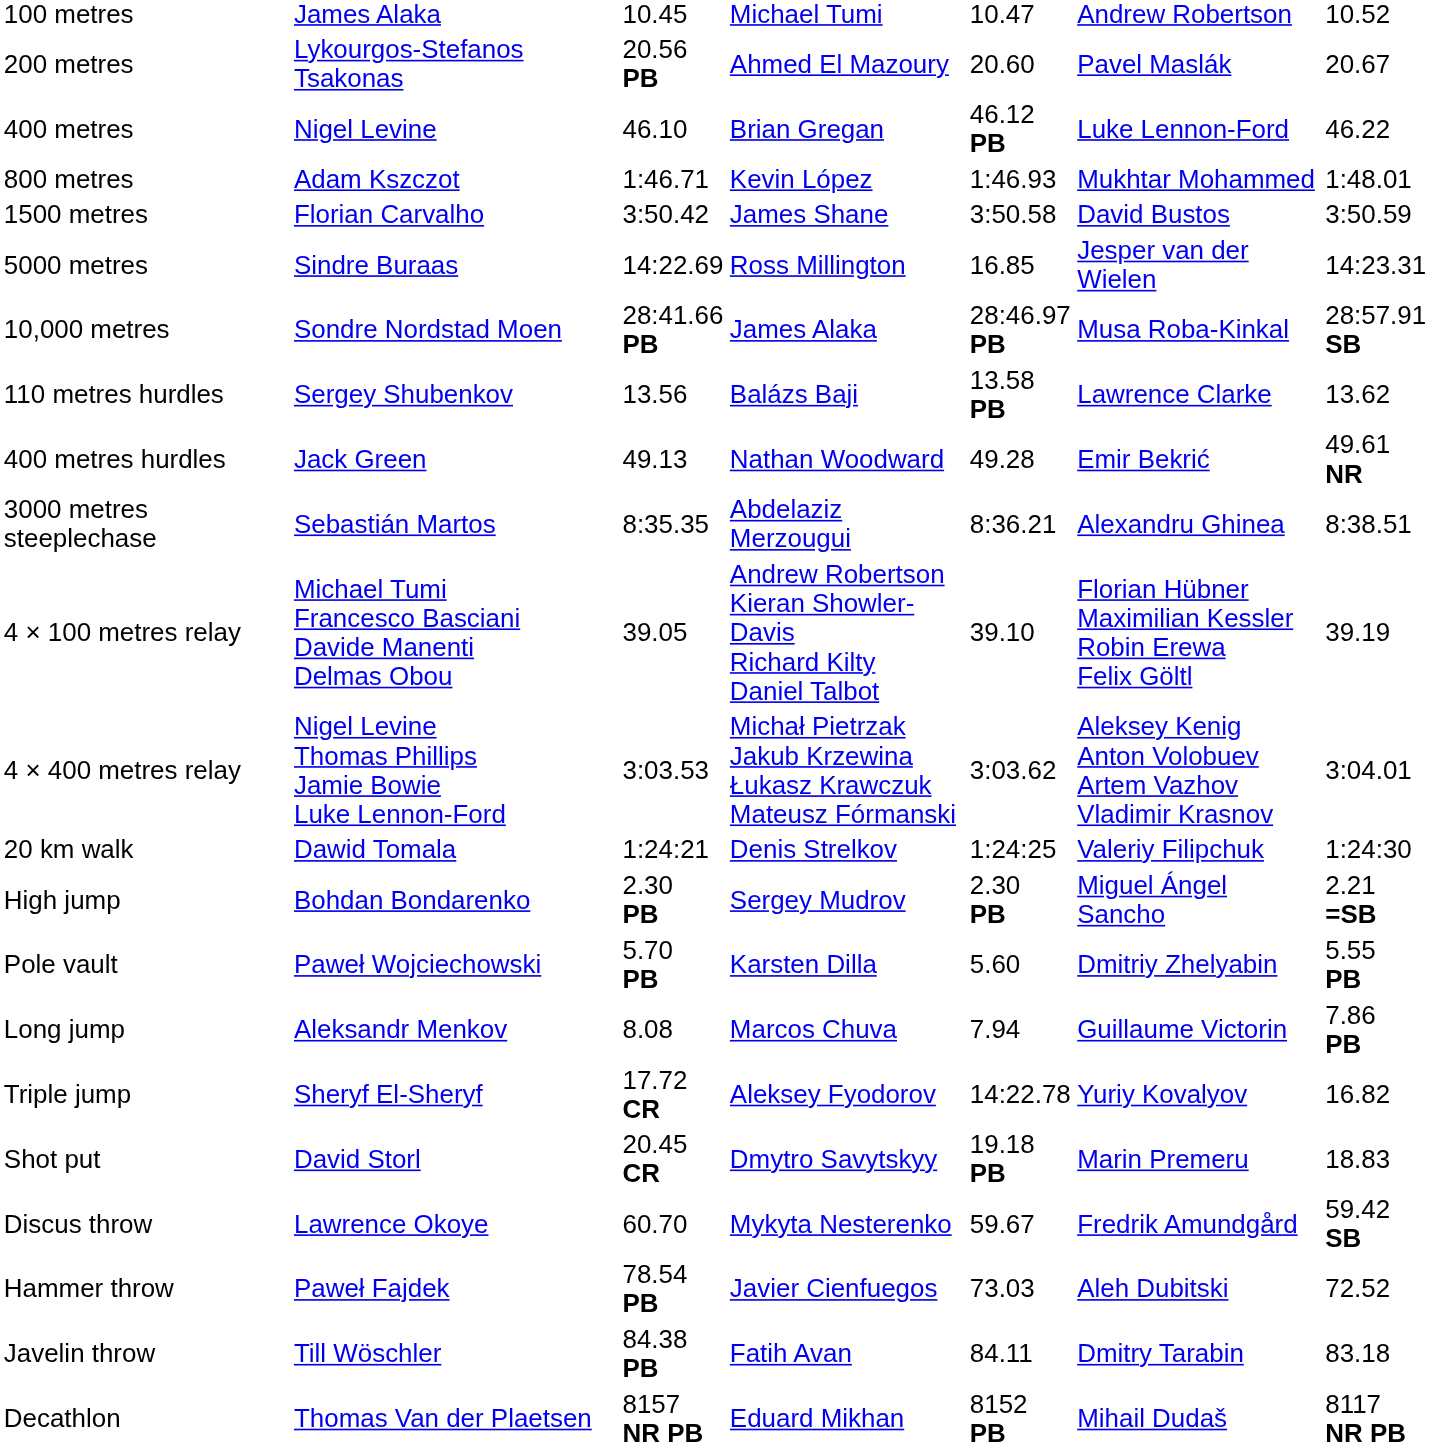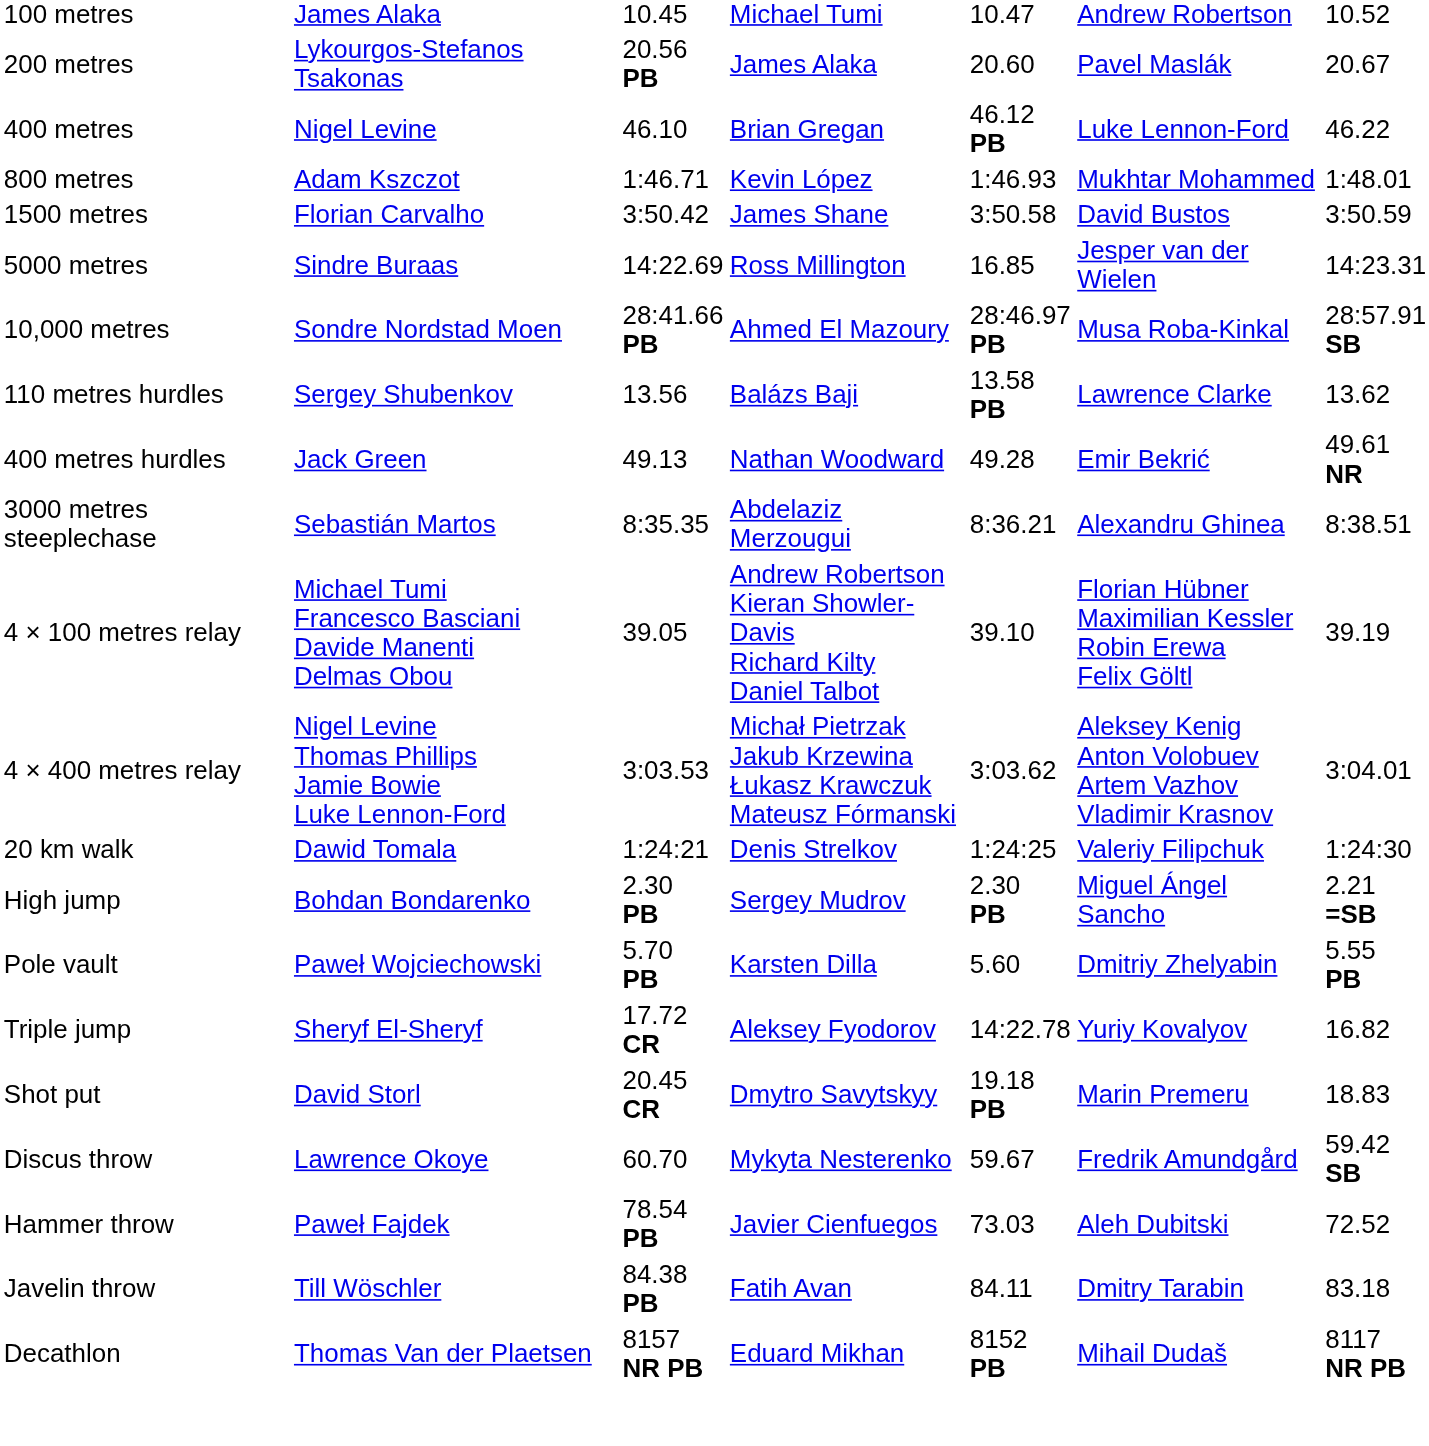200 metres | column 4: Ahmed El Mazoury -> James Alaka
10,000 metres | column 4: James Alaka -> Ahmed El Mazoury
- row: Long jump | Aleksandr Menkov | 8.08 | Marcos Chuva | 7.94 | Guillaume Victorin | 7.86 PB
